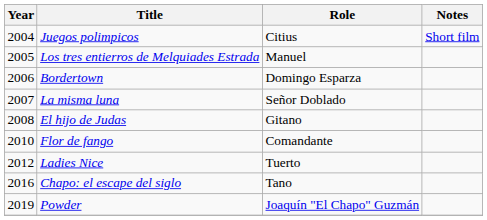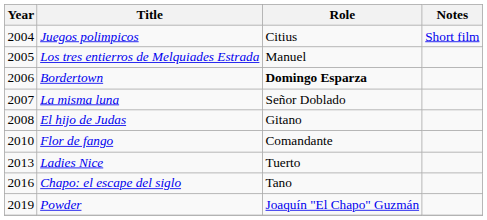Bordertown | Role: normal -> bold
Ladies Nice | Year: 2012 -> 2013
